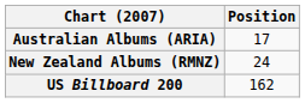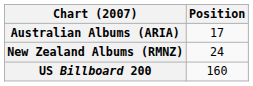US Billboard 200 | Position: 162 -> 160
